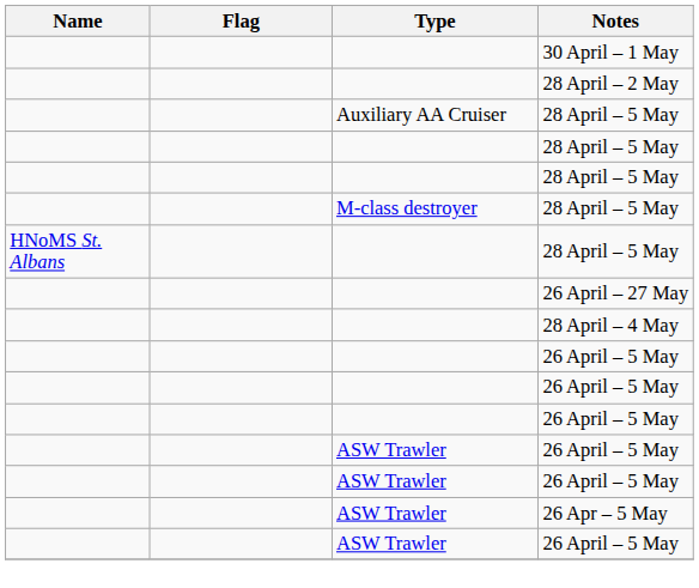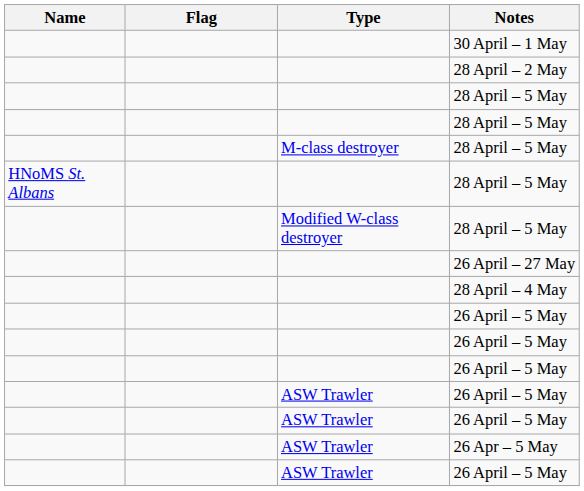- row: Auxiliary AA Cruiser | 28 April – 5 May
+ row: Modified W-class destroyer | 28 April – 5 May
